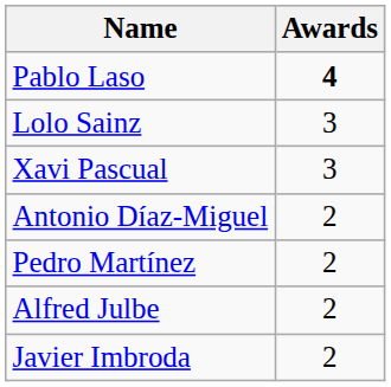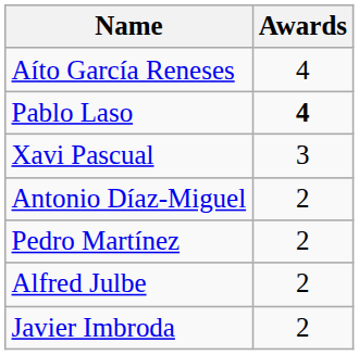+ row: Aíto García Reneses | 4
- row: Lolo Sainz | 3
